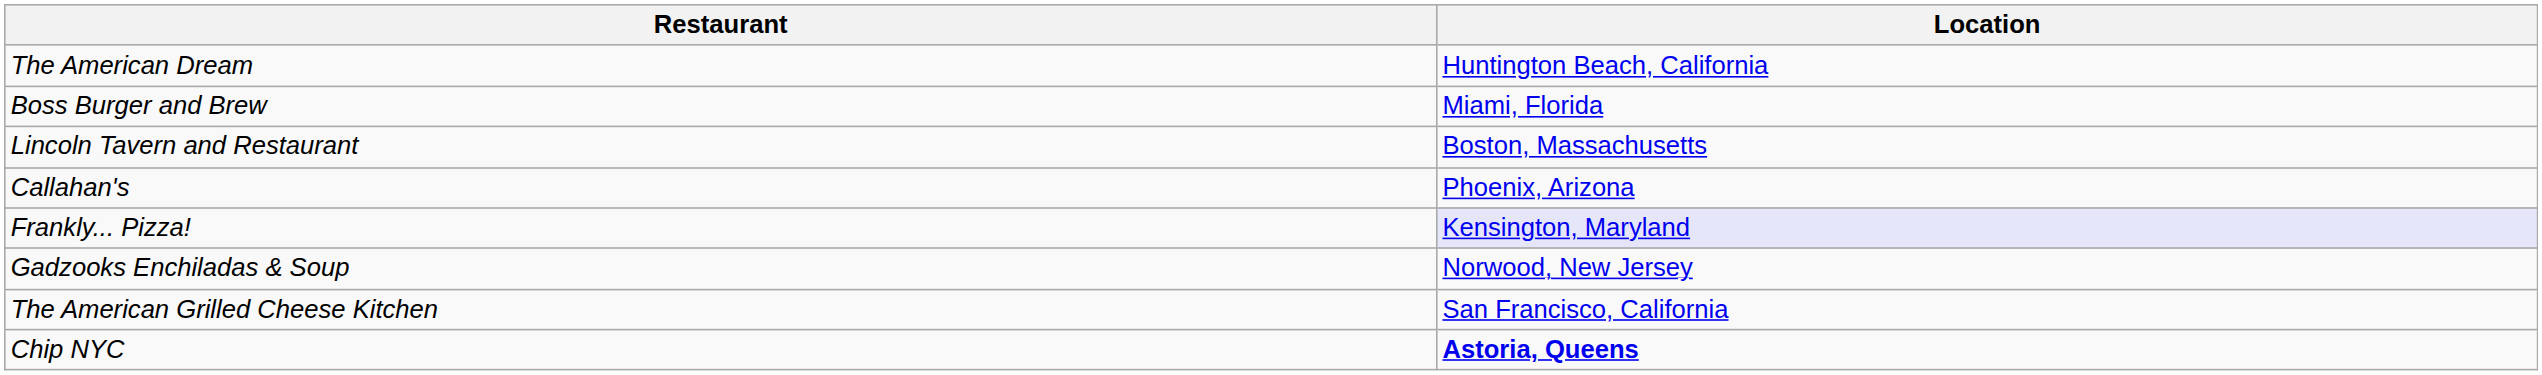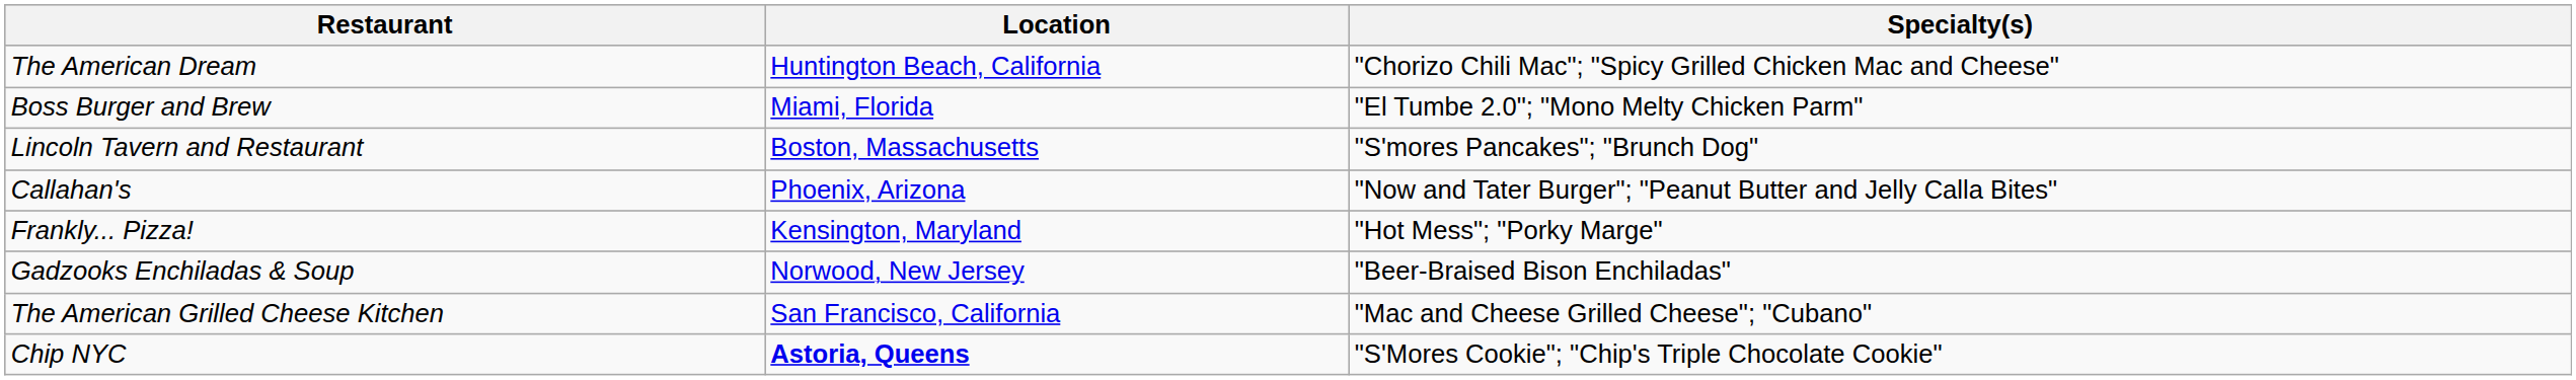+ column: Specialty(s) | "Chorizo Chili Mac"; "Spicy Grilled Chicken Mac and Cheese" | "El Tumbe 2.0"; "Mono Melty Chicken Parm" | "S'mores Pancakes"; "Brunch Dog" | "Now and Tater Burger"; "Peanut Butter and Jelly Calla Bites" | "Hot Mess"; "Porky Marge" | "Beer-Braised Bison Enchiladas" | "Mac and Cheese Grilled Cheese"; "Cubano" | "S'Mores Cookie"; "Chip's Triple Chocolate Cookie"
Frankly... Pizza! | Location: lavender background -> no background
